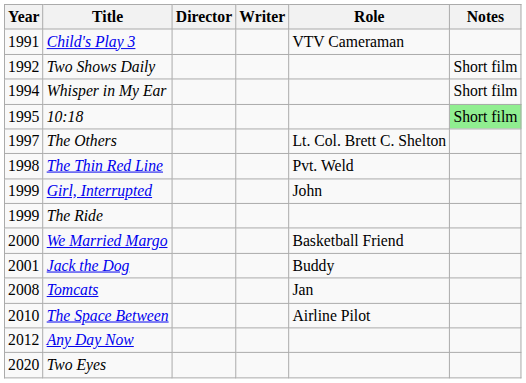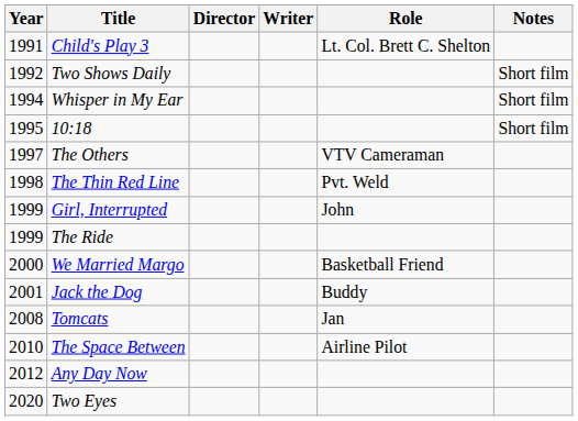Child's Play 3 | Role: VTV Cameraman -> Lt. Col. Brett C. Shelton
10:18 | Notes: lightgreen background -> no background
The Others | Role: Lt. Col. Brett C. Shelton -> VTV Cameraman
